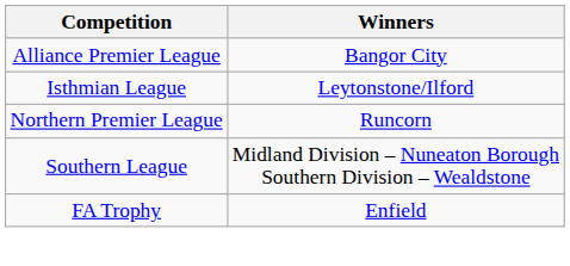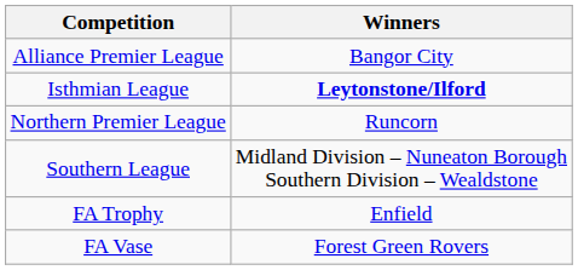Isthmian League | Winners: normal -> bold
+ row: FA Vase | Forest Green Rovers
